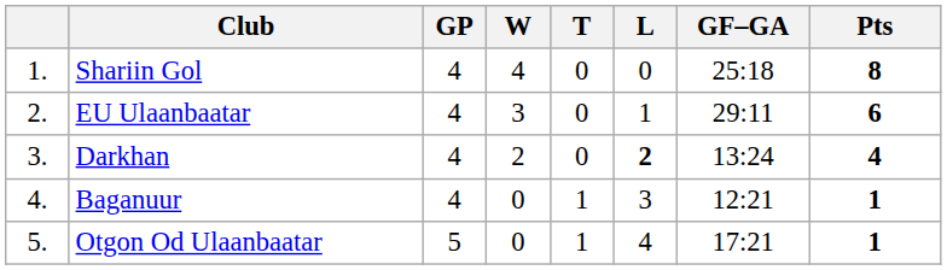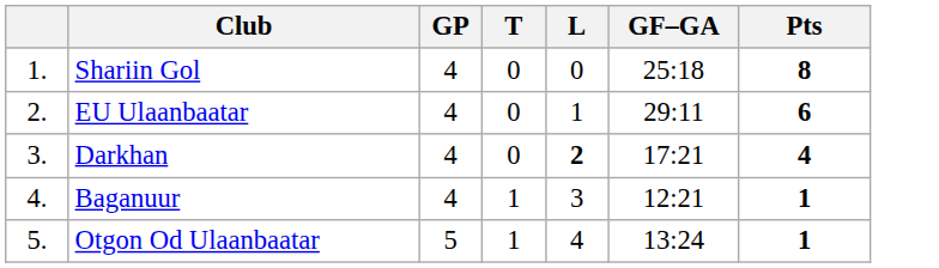- column: W | 4 | 3 | 2 | 0 | 0
Darkhan | GF–GA: 13:24 -> 17:21
Otgon Od Ulaanbaatar | GF–GA: 17:21 -> 13:24
